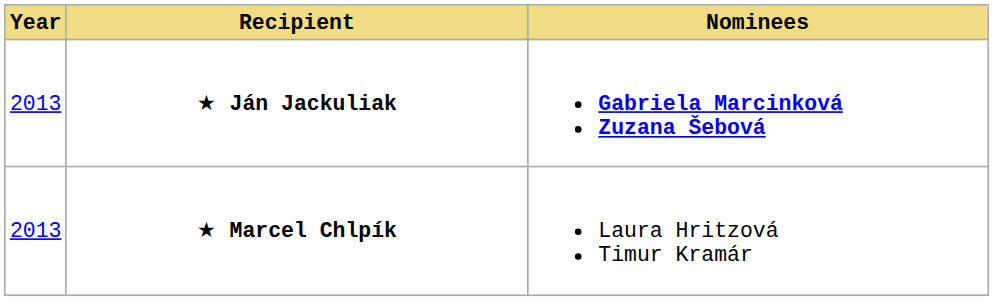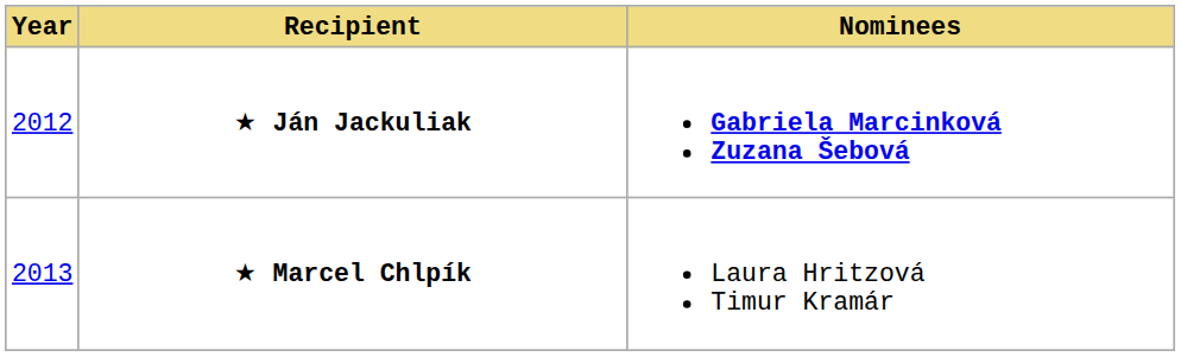★ Ján Jackuliak | Year: 2013 -> 2012
